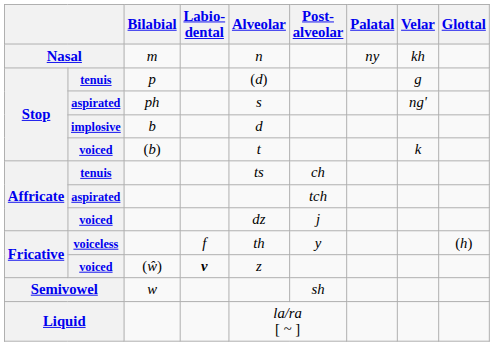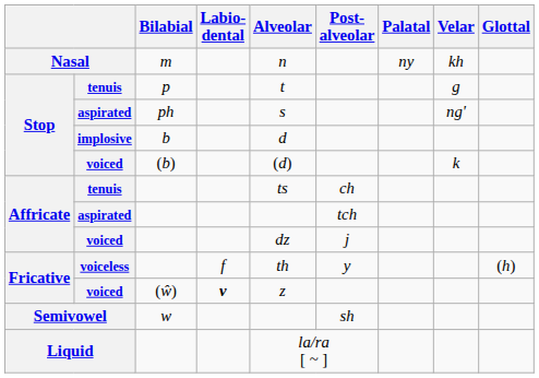tenuis / p | Alveolar: (d) -> t
voiced / (b) | Alveolar: t -> (d)
